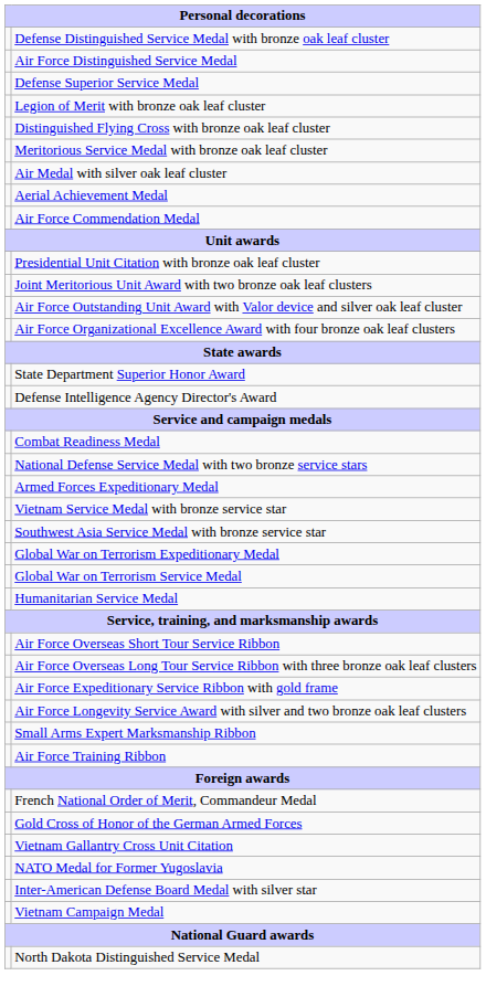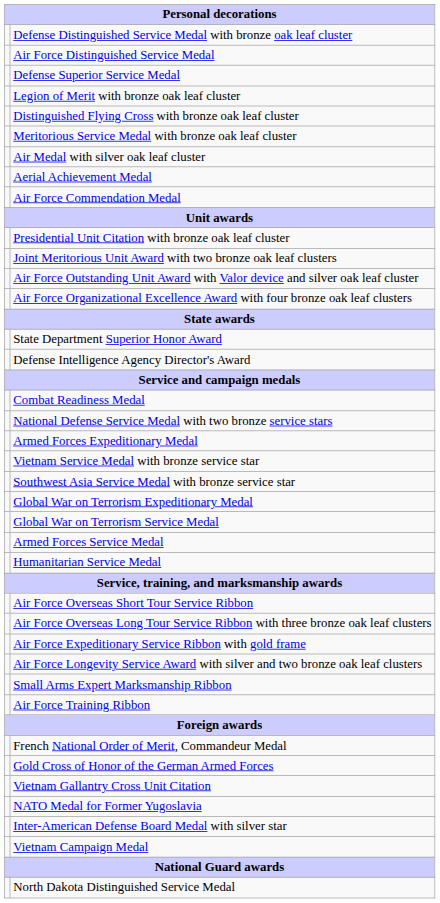+ row: Armed Forces Service Medal
